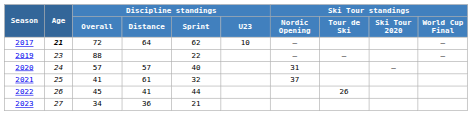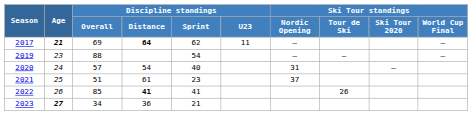2017 | Discipline standings / Overall: 72 -> 69
2017 | Discipline standings / Distance: normal -> bold
2017 | Discipline standings / U23: 10 -> 11
2019 | Discipline standings / Sprint: 22 -> 54
2020 | Discipline standings / Distance: 57 -> 54
2021 | Discipline standings / Overall: 41 -> 51
2021 | Discipline standings / Sprint: 32 -> 23
2022 | Discipline standings / Overall: 45 -> 85
2022 | Discipline standings / Distance: normal -> bold
2022 | Discipline standings / Sprint: 44 -> 41
2023 | Age: normal -> bold
